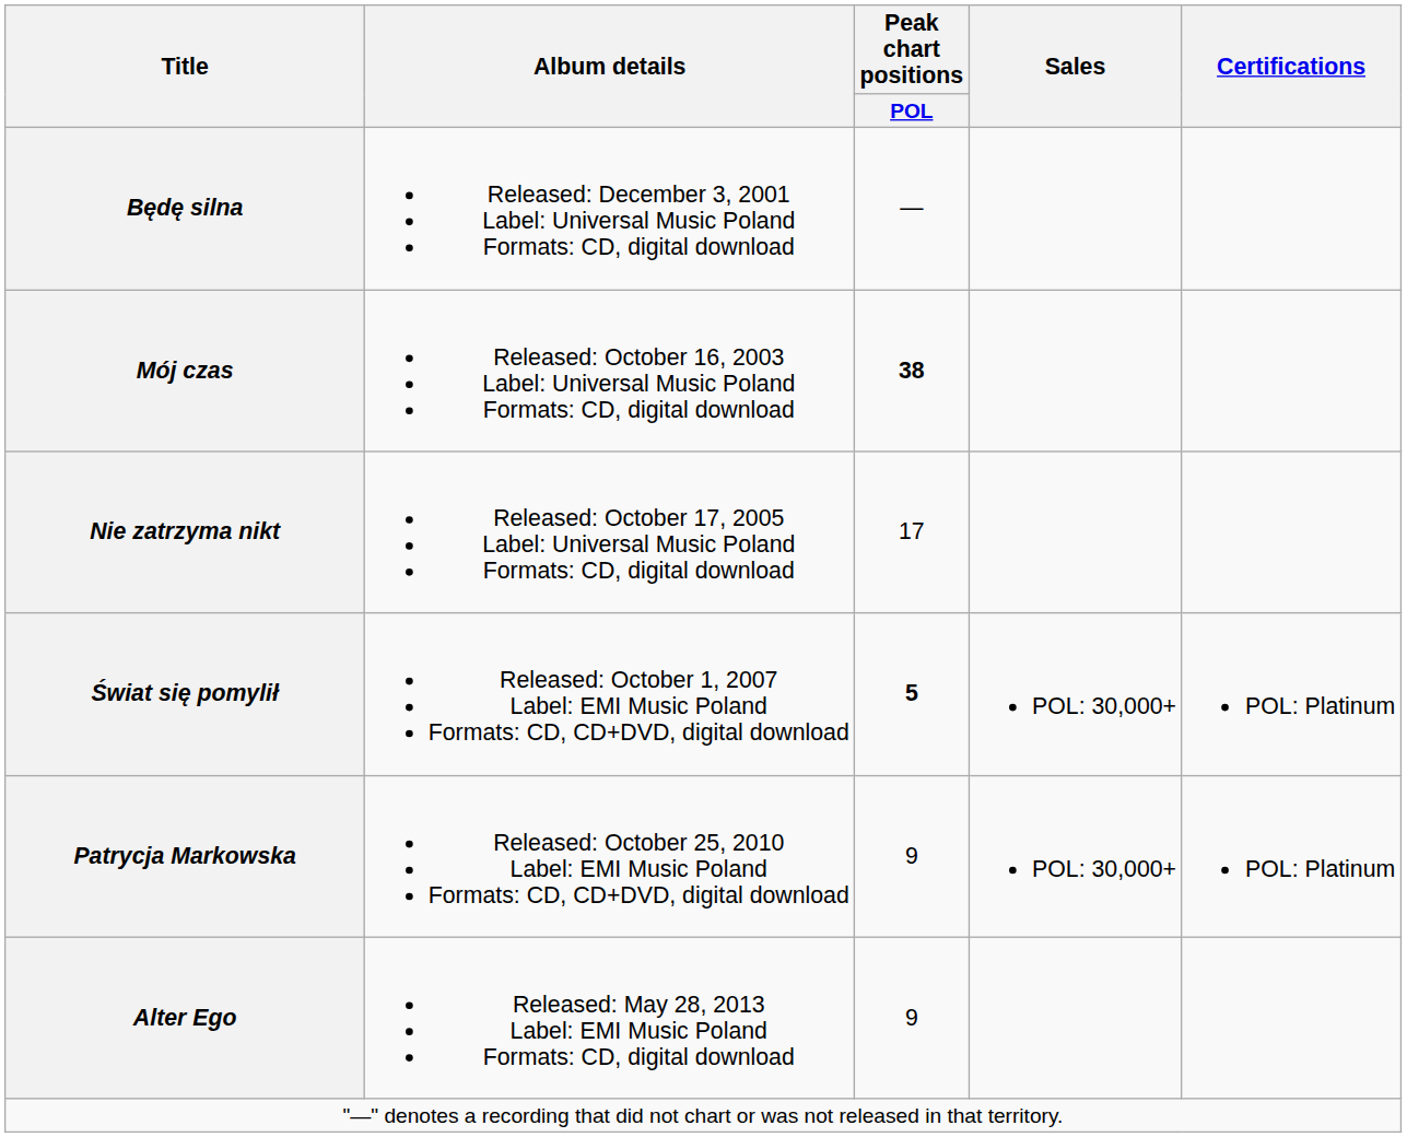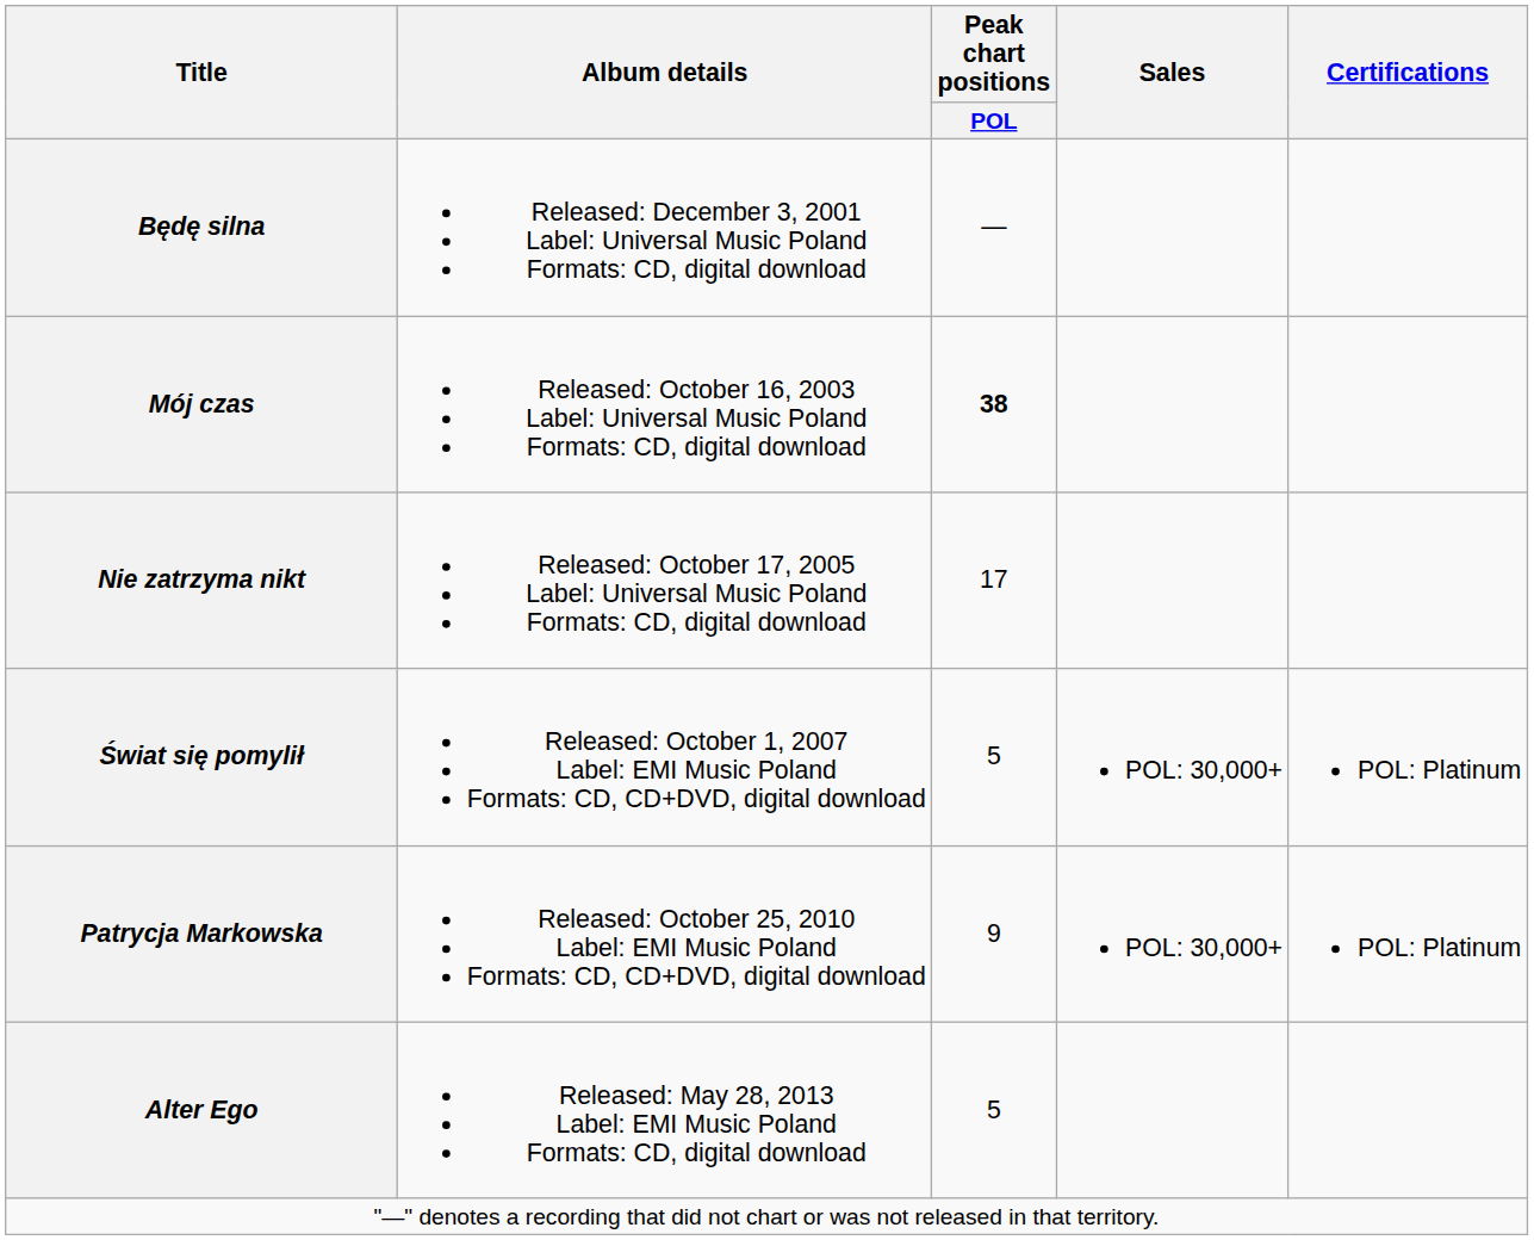Świat się pomylił | Peak chart positions / POL: bold -> normal
Alter Ego | Peak chart positions / POL: 9 -> 5
